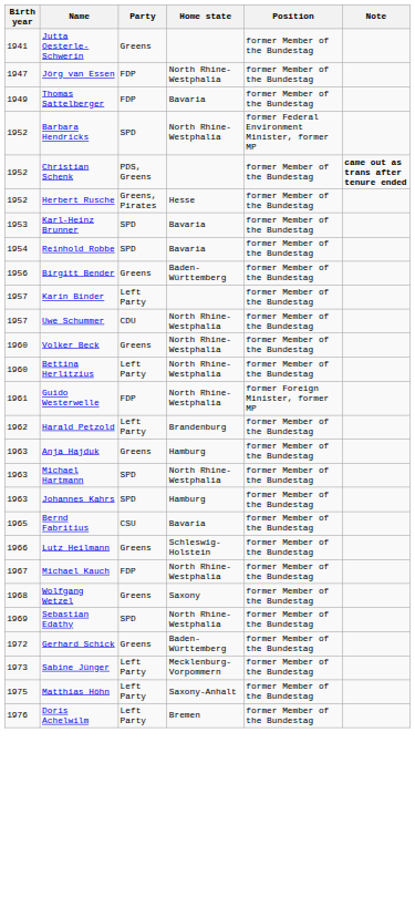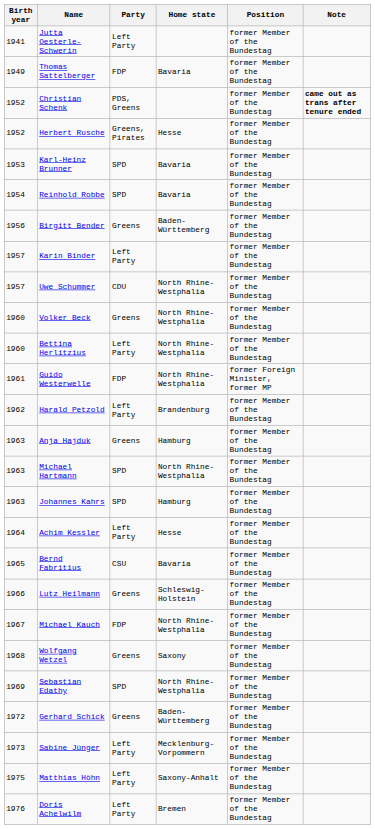Jutta Oesterle-Schwerin | Party: Greens -> Left Party
- row: 1947 | Jörg van Essen | FDP | North Rhine-Westphalia | former Member of the Bundestag
- row: 1952 | Barbara Hendricks | SPD | North Rhine-Westphalia | former Federal Environment Minister, former MP
+ row: 1964 | Achim Kessler | Left Party | Hesse | former Member of the Bundestag
